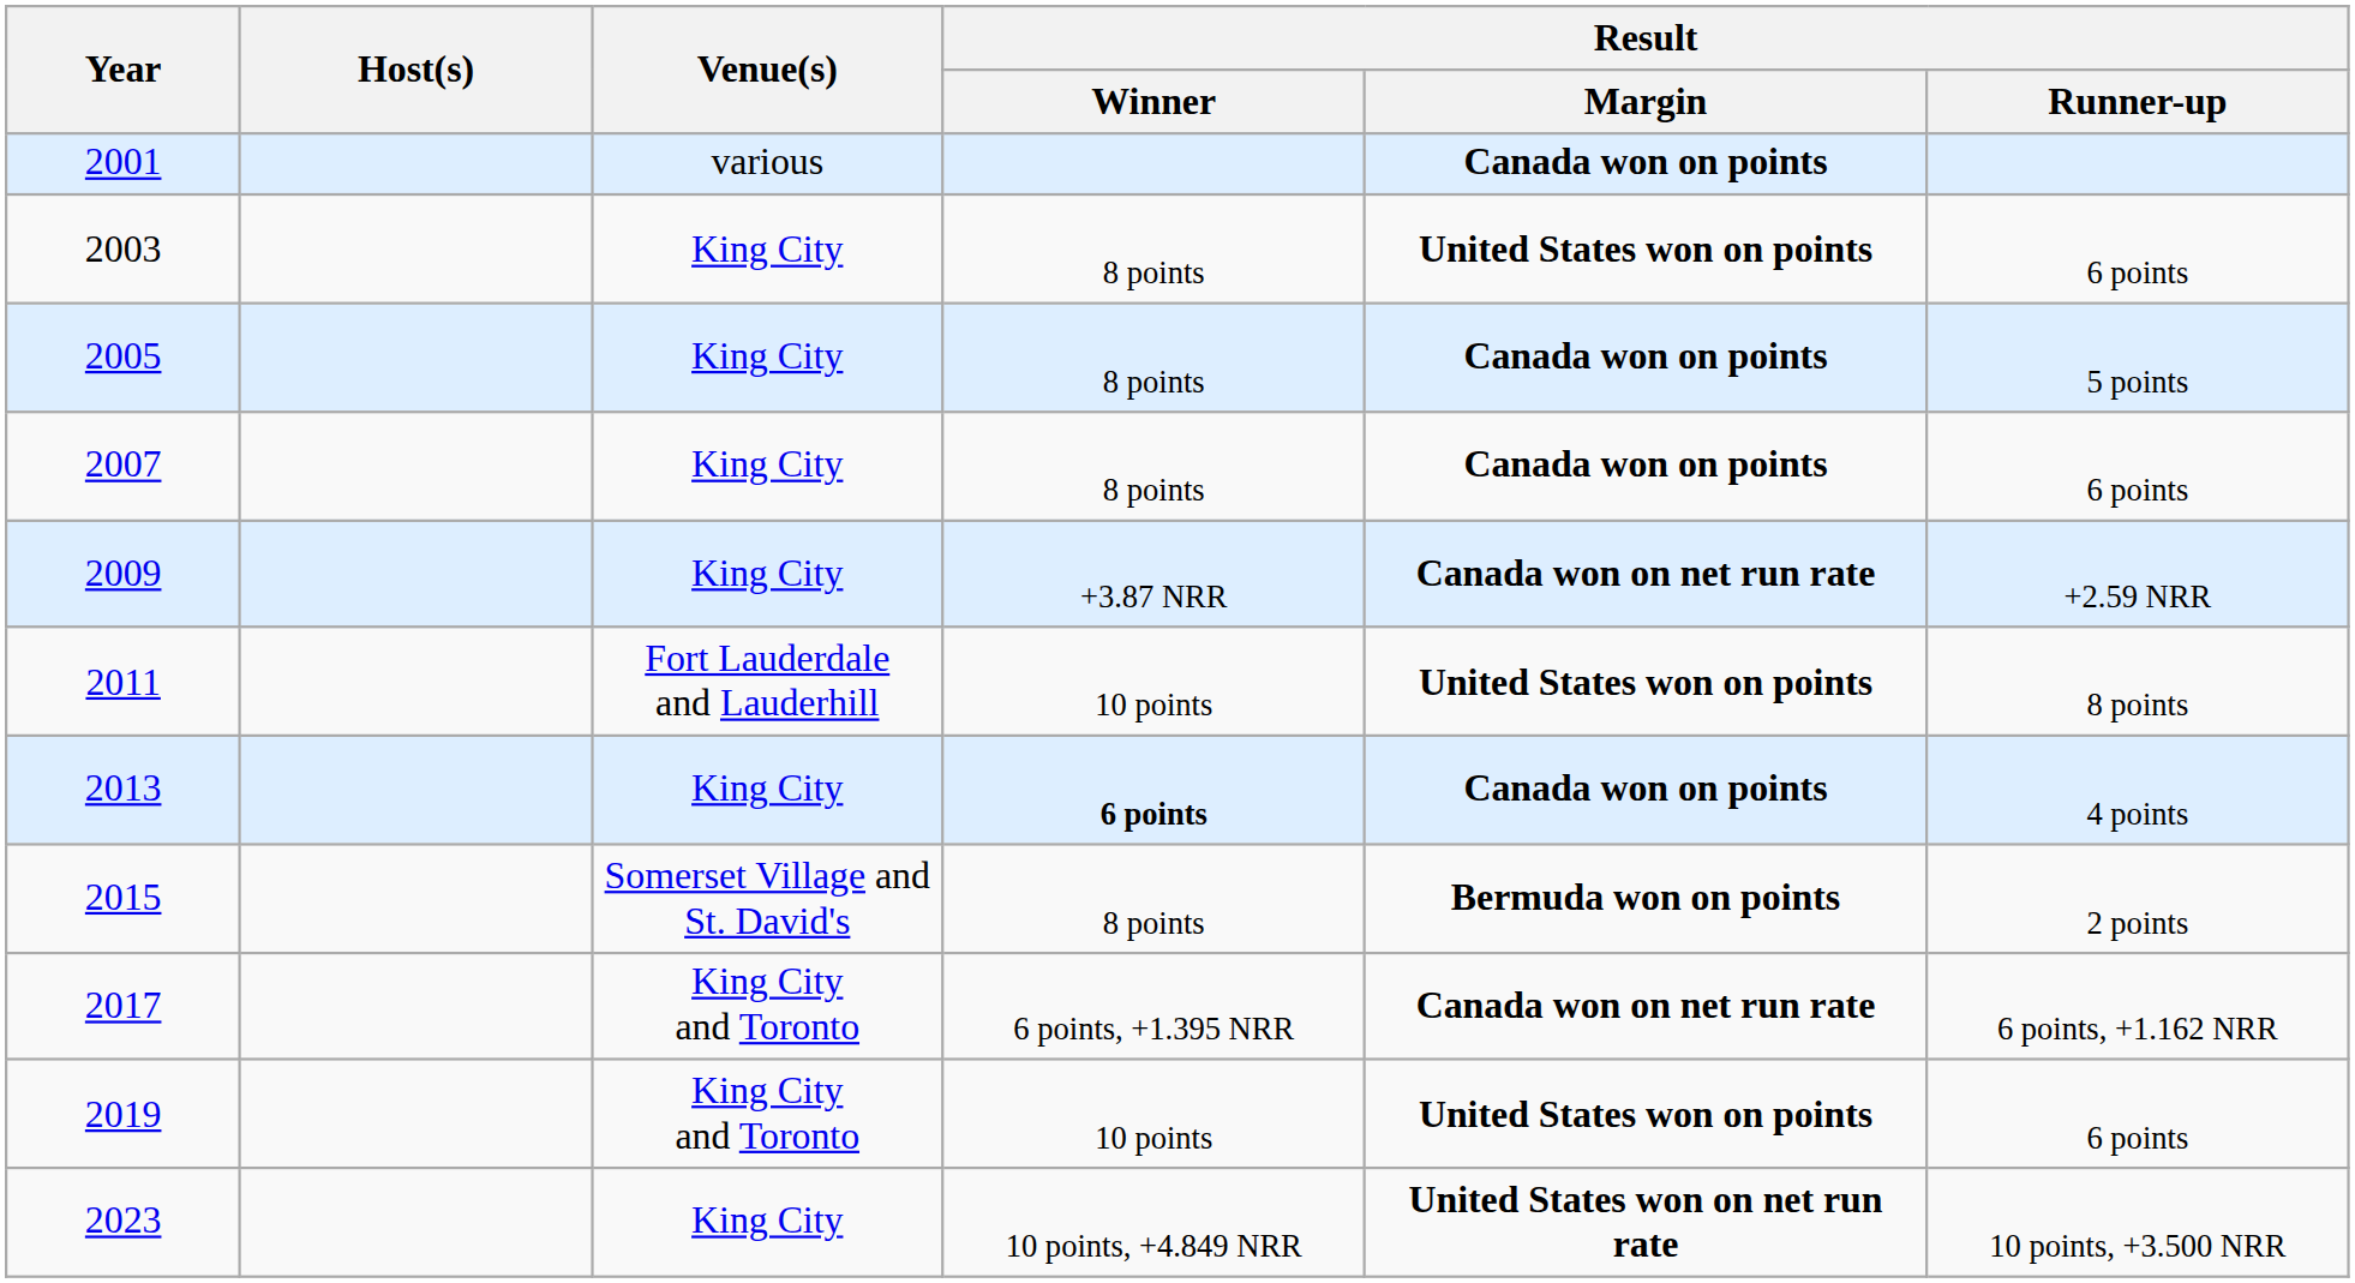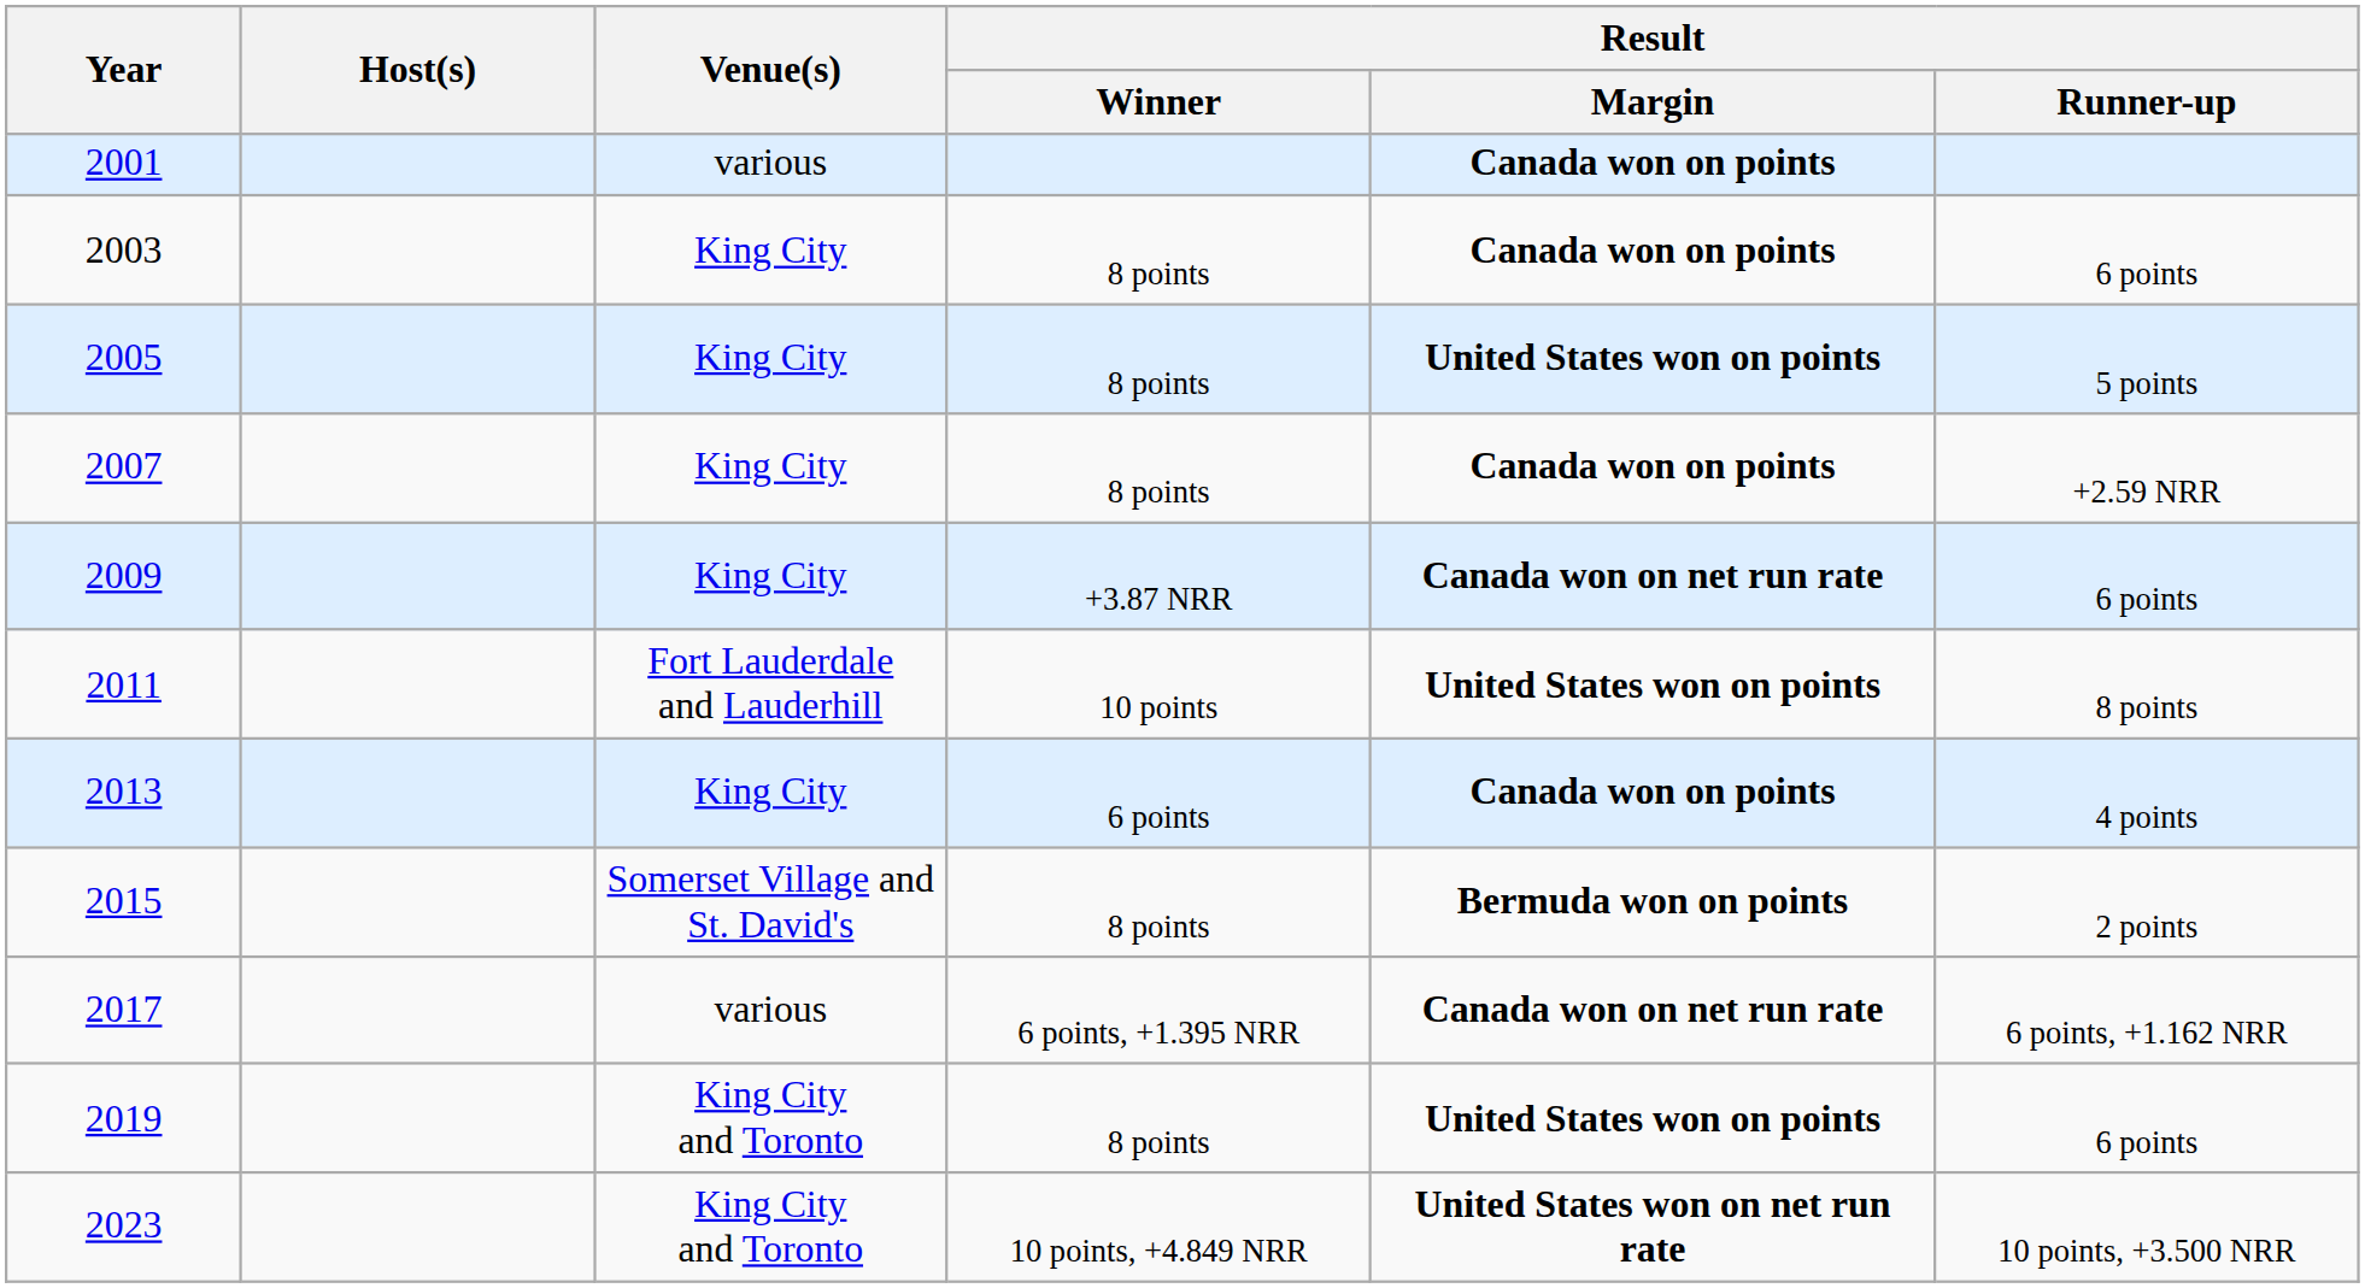2003 | Result / Margin: United States won on points -> Canada won on points
2005 | Result / Margin: Canada won on points -> United States won on points
2007 | Result / Runner-up: 6 points -> +2.59 NRR
2009 | Result / Runner-up: +2.59 NRR -> 6 points
2013 | Result / Winner: bold -> normal
2017 | Venue(s): King City and Toronto -> various
2019 | Result / Winner: 10 points -> 8 points
2023 | Venue(s): King City -> King City and Toronto
